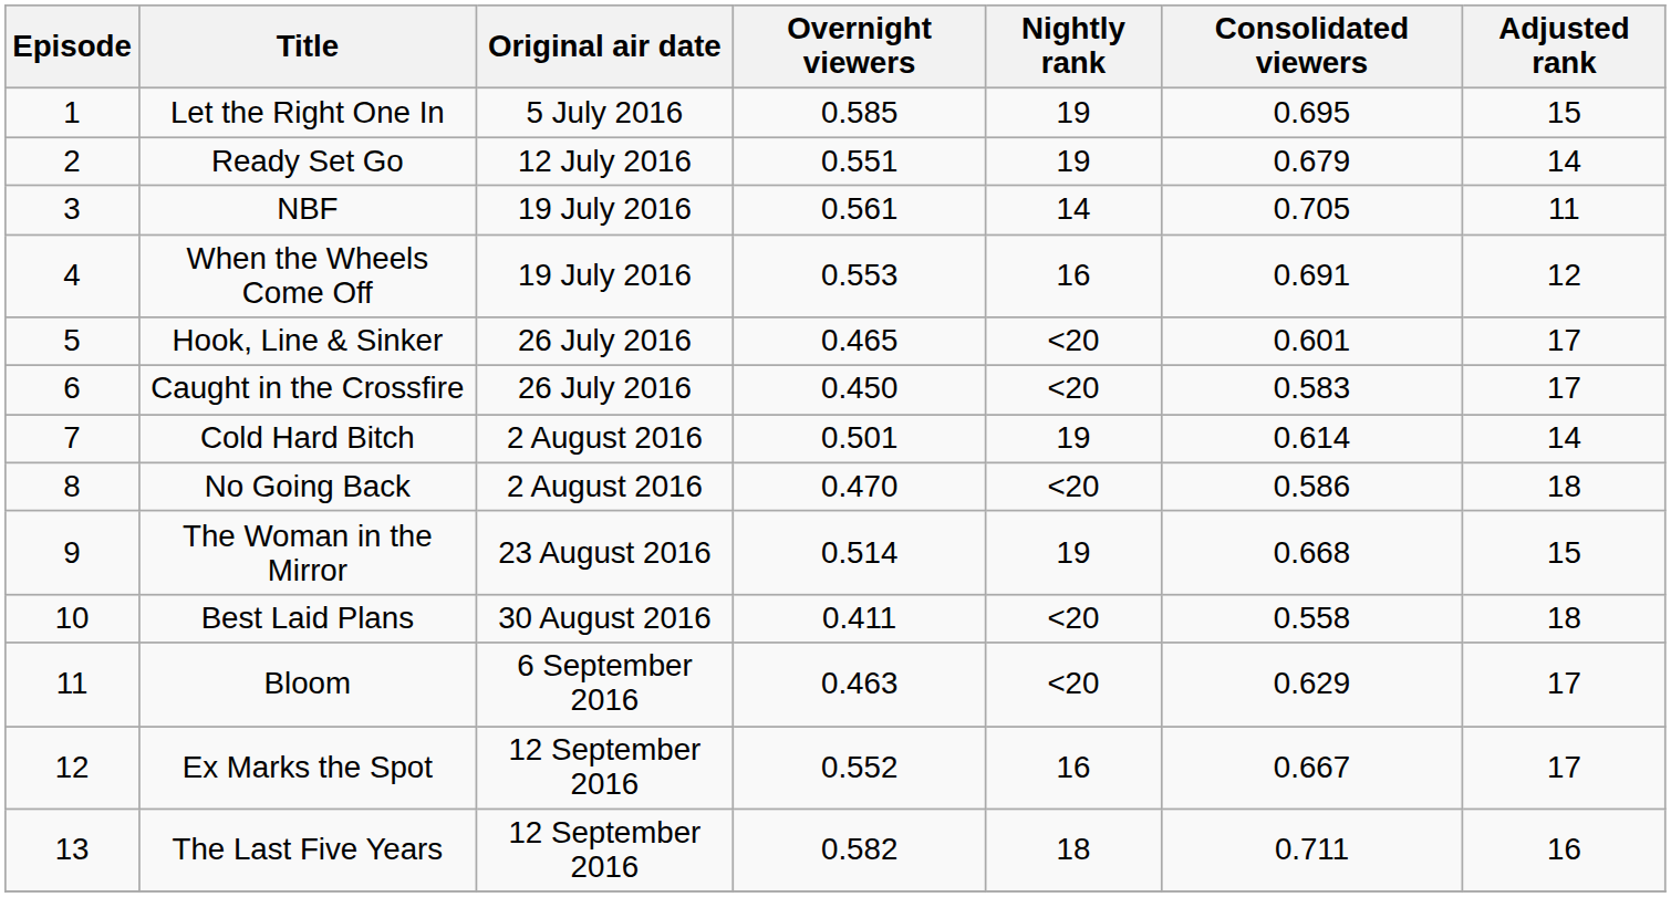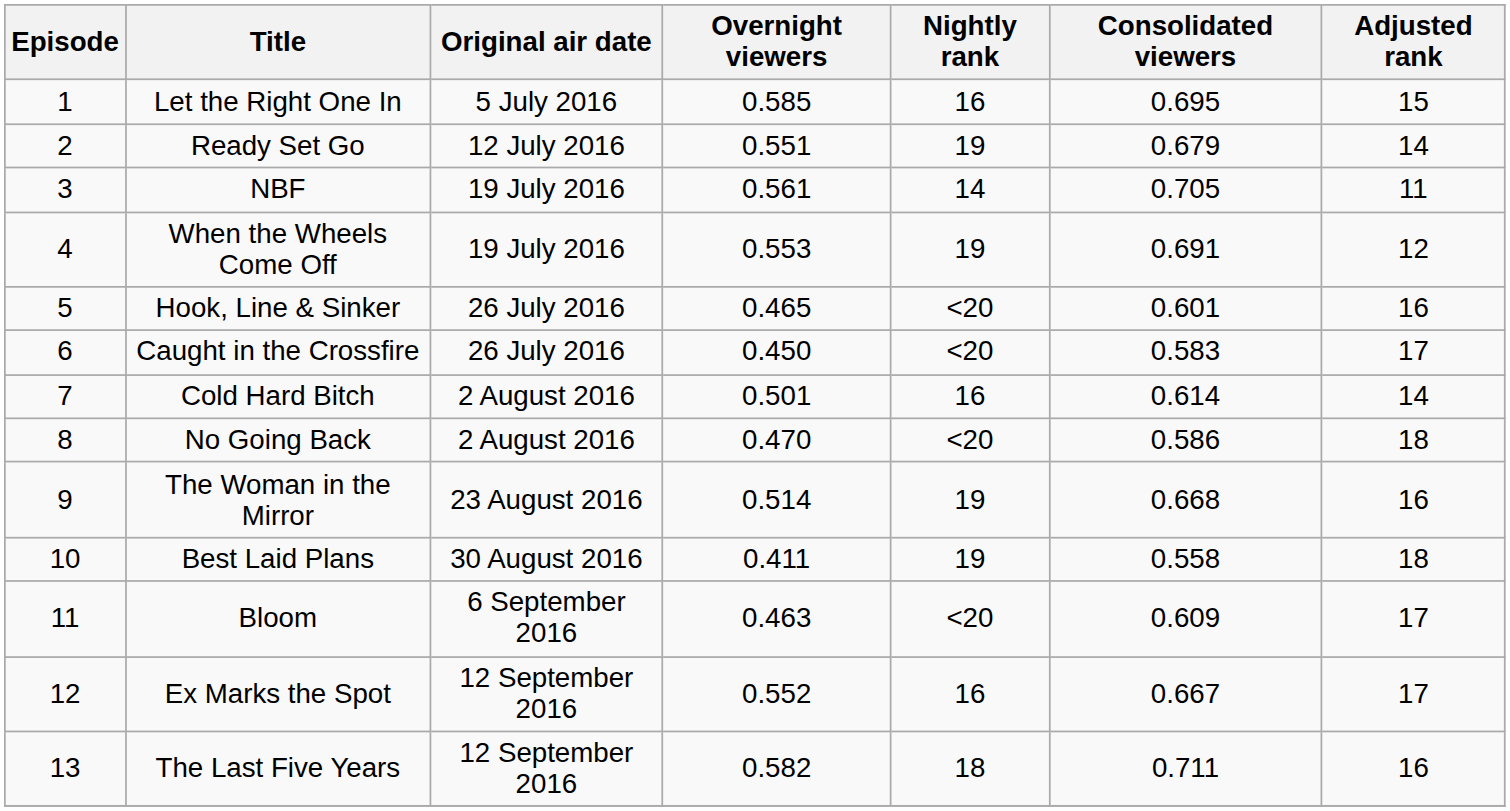Let the Right One In | Nightly rank: 19 -> 16
When the Wheels Come Off | Nightly rank: 16 -> 19
Hook, Line & Sinker | Adjusted rank: 17 -> 16
Cold Hard Bitch | Nightly rank: 19 -> 16
The Woman in the Mirror | Adjusted rank: 15 -> 16
Best Laid Plans | Nightly rank: <20 -> 19
Bloom | Consolidated viewers: 0.629 -> 0.609
